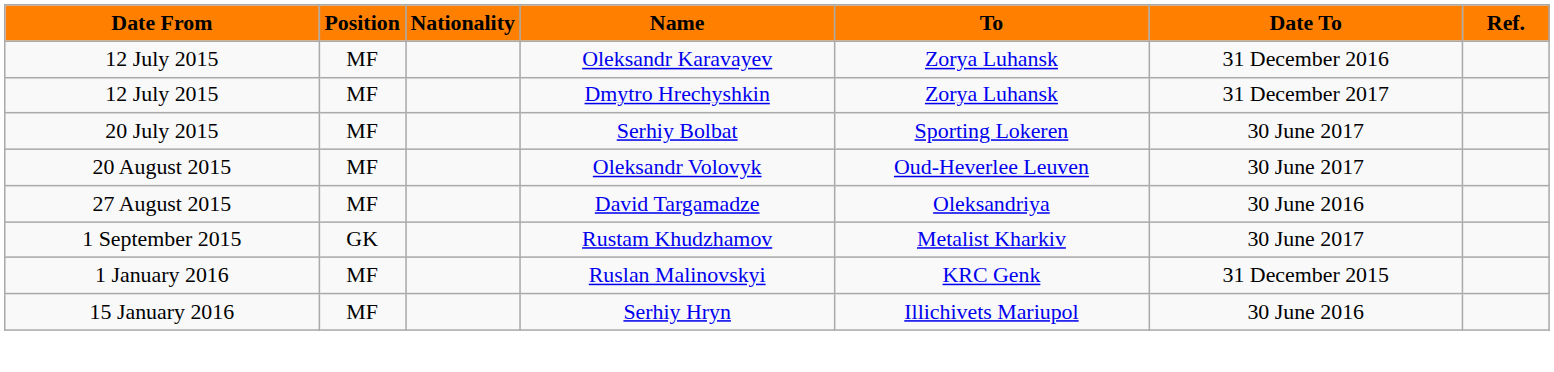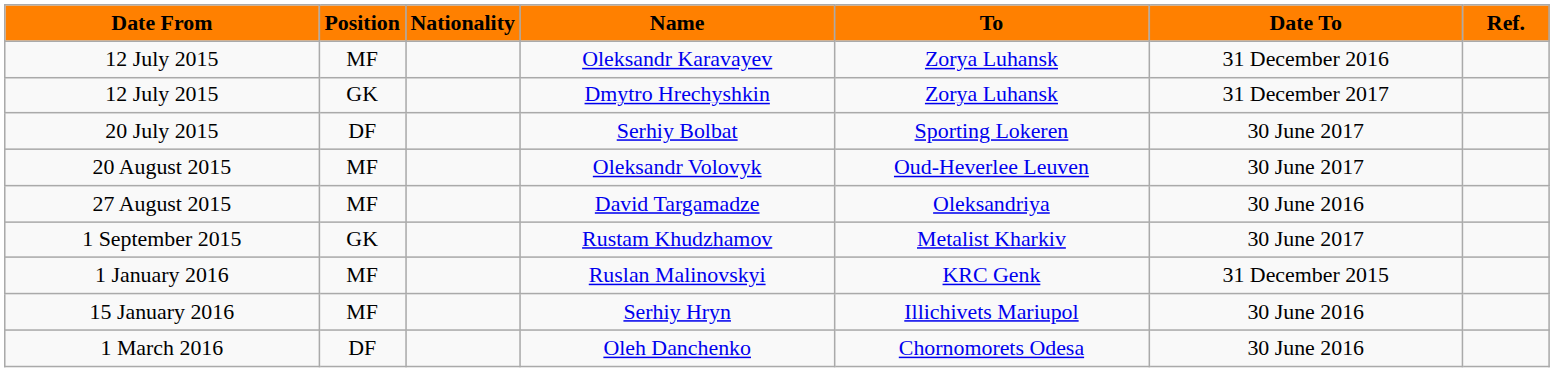Dmytro Hrechyshkin | Position: MF -> GK
Serhiy Bolbat | Position: MF -> DF
+ row: 1 March 2016 | DF | Oleh Danchenko | Chornomorets Odesa | 30 June 2016
